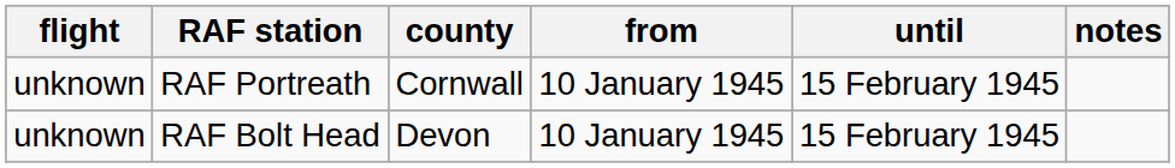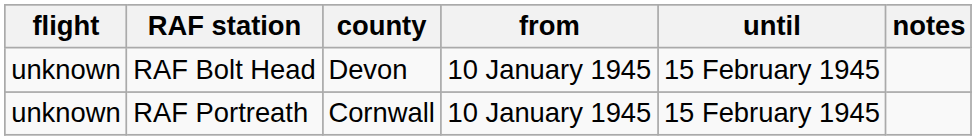rows swapped: RAF Portreath <-> RAF Bolt Head
